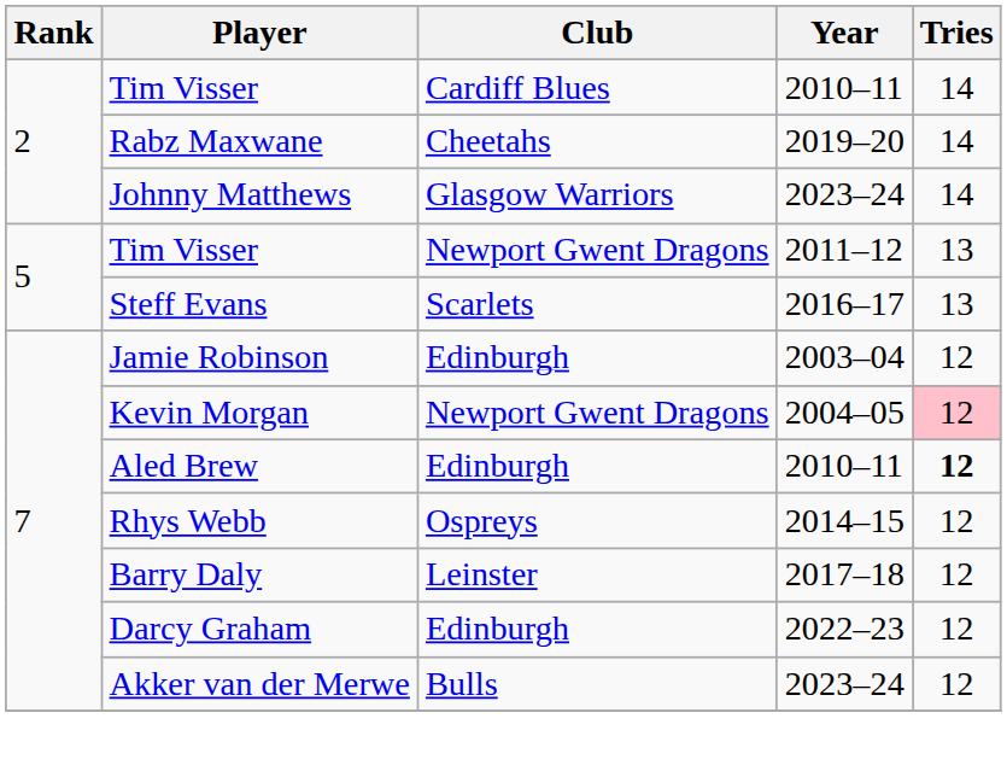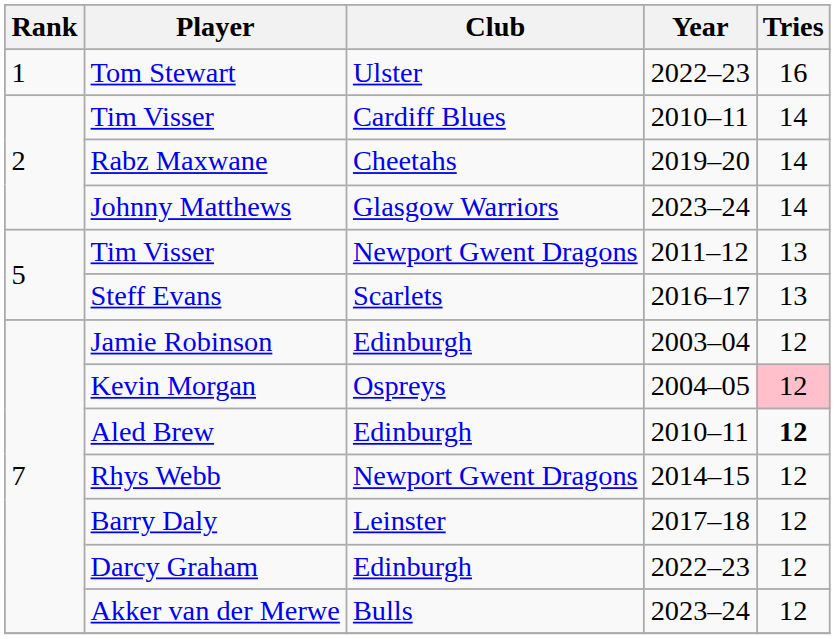+ row: 1 | Tom Stewart | Ulster | 2022–23 | 16
Kevin Morgan | Club: Newport Gwent Dragons -> Ospreys
Rhys Webb | Club: Ospreys -> Newport Gwent Dragons
